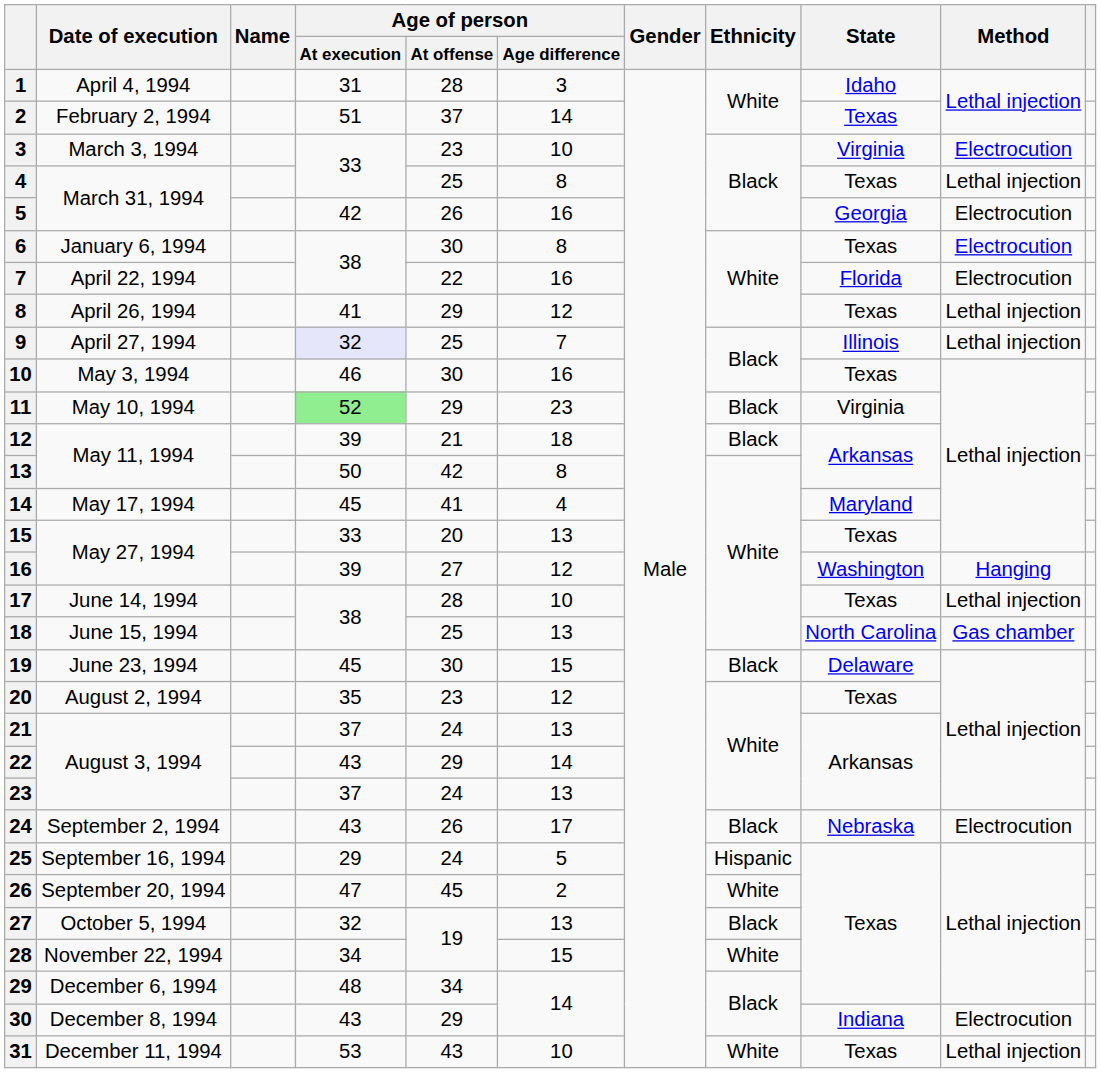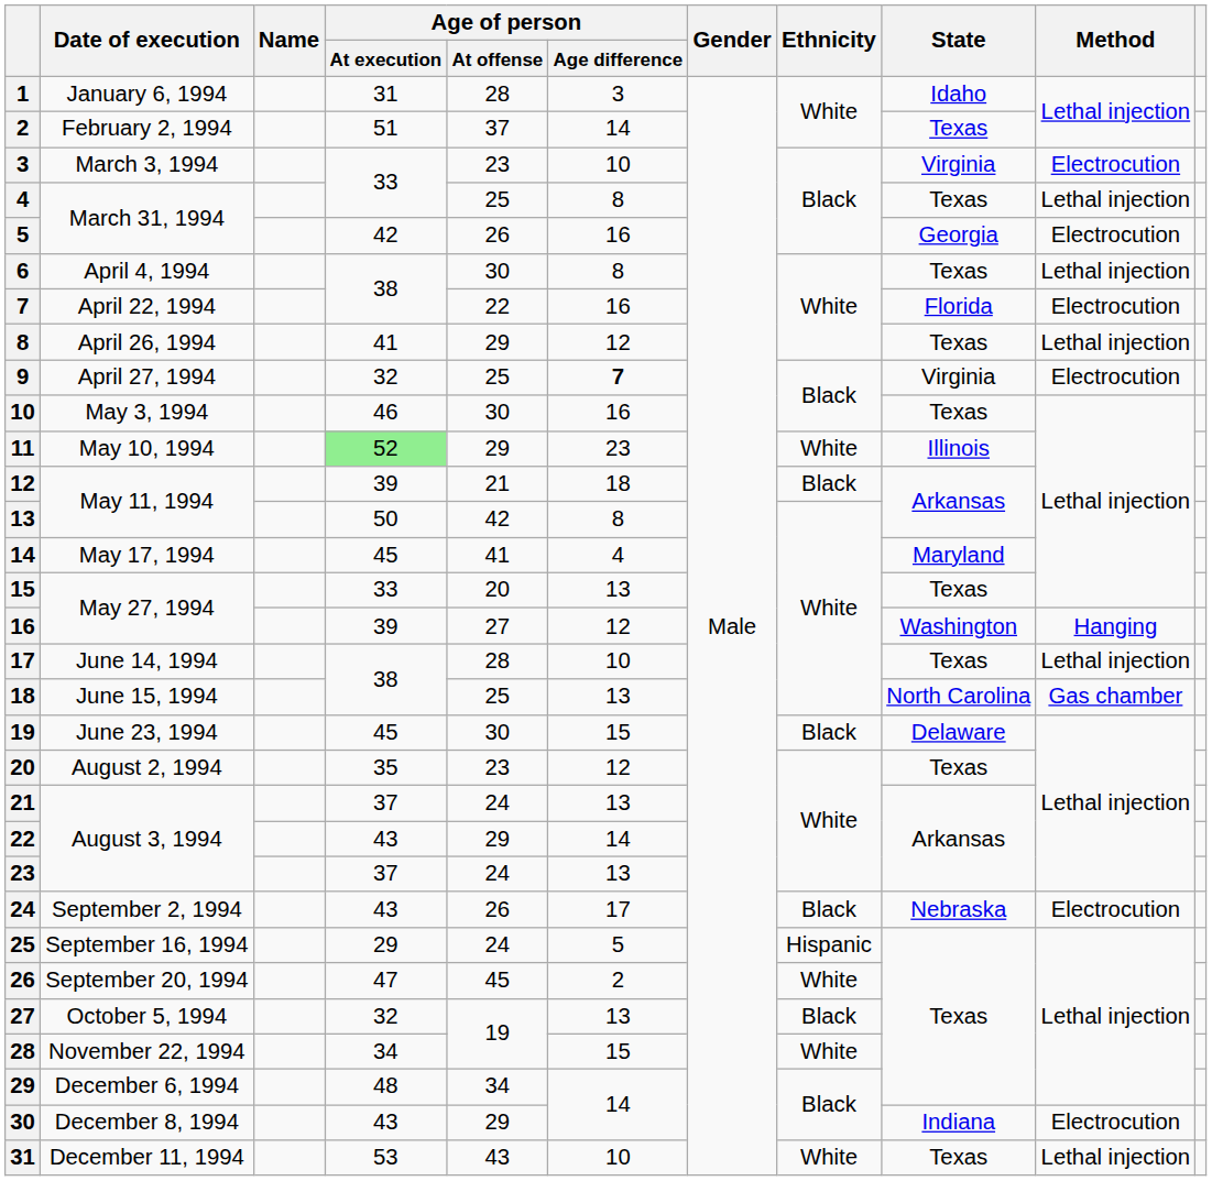1 | Date of execution: April 4, 1994 -> January 6, 1994
6 | Date of execution: January 6, 1994 -> April 4, 1994
6 | Method: Electrocution -> Lethal injection
9 | Age of person / At execution: lavender background -> no background
9 | Age of person / Age difference: normal -> bold
9 | State: Illinois -> Virginia
9 | Method: Lethal injection -> Electrocution
11 | Ethnicity: Black -> White
11 | State: Virginia -> Illinois
